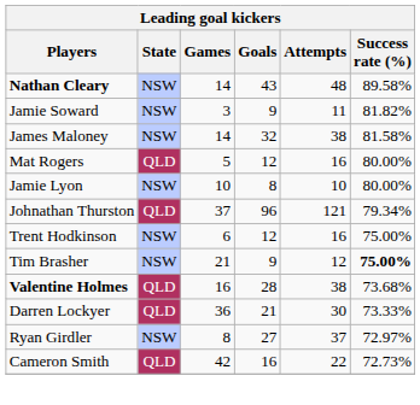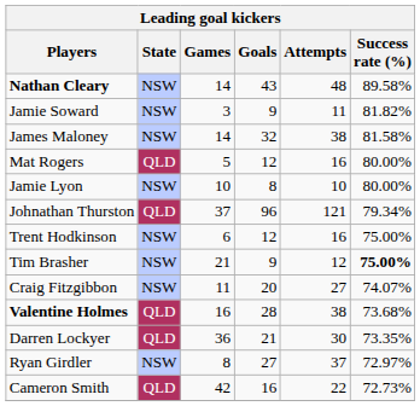+ row: Craig Fitzgibbon | NSW | 11 | 20 | 27 | 74.07%
Darren Lockyer | Success rate (%): 73.33% -> 73.35%
